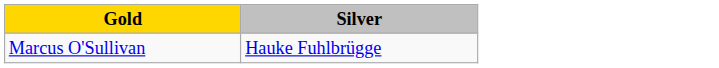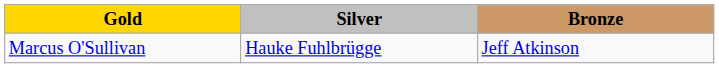+ column: Bronze | Jeff Atkinson
